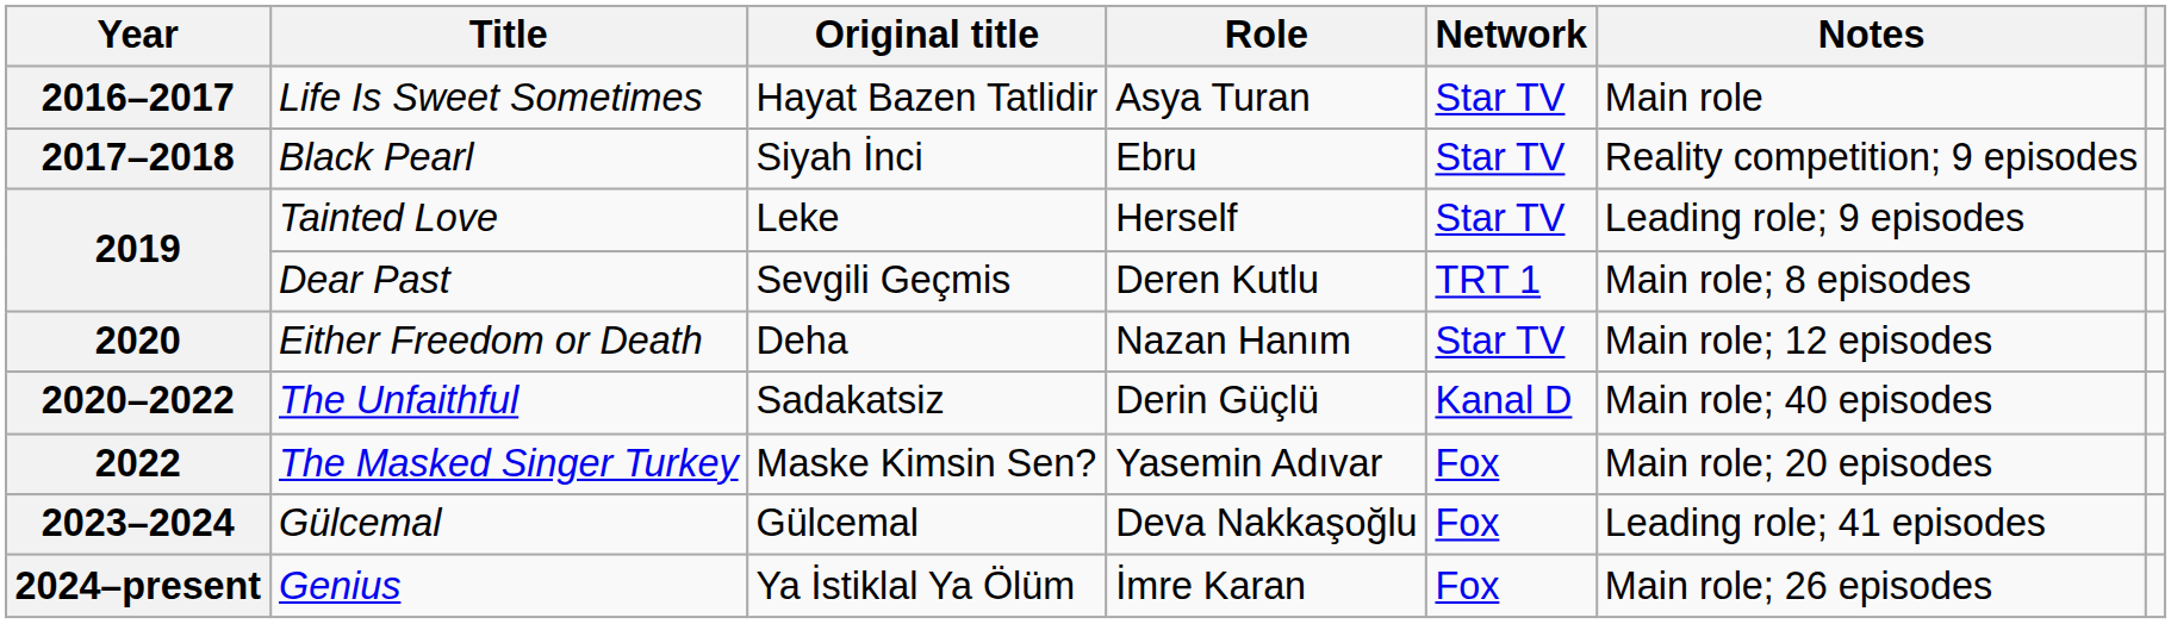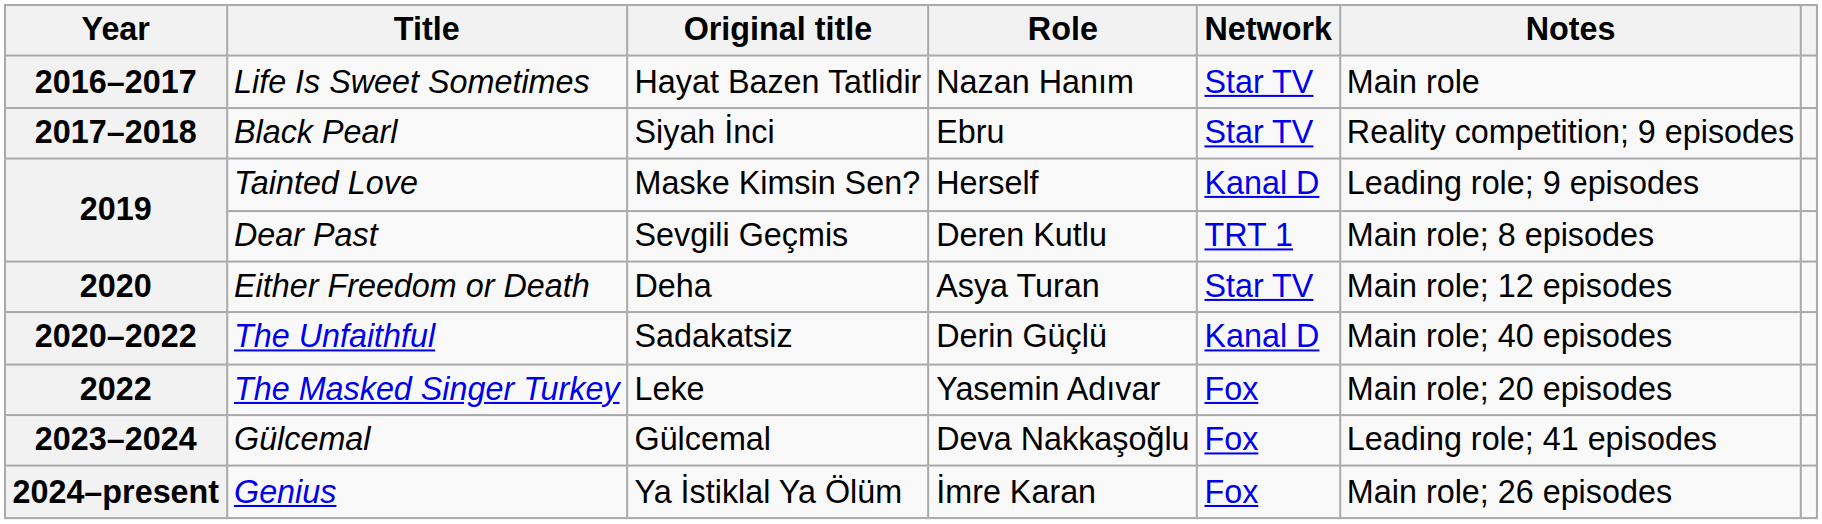Life Is Sweet Sometimes | Role: Asya Turan -> Nazan Hanım
Tainted Love | Original title: Leke -> Maske Kimsin Sen?
Tainted Love | Network: Star TV -> Kanal D
Either Freedom or Death | Role: Nazan Hanım -> Asya Turan
The Masked Singer Turkey | Original title: Maske Kimsin Sen? -> Leke
